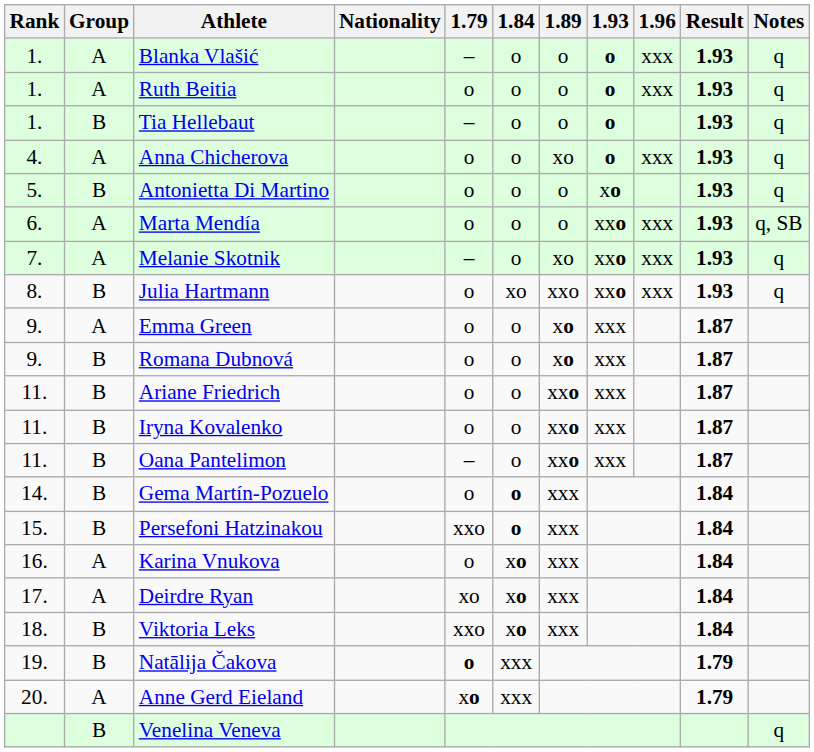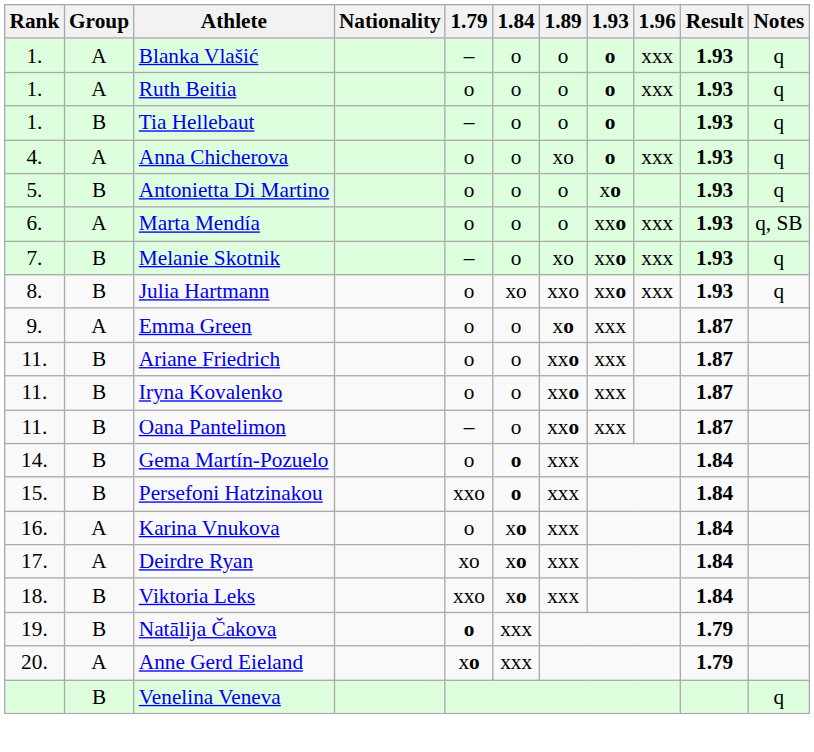Melanie Skotnik | Group: A -> B
- row: 9. | B | Romana Dubnová | o | o | xo | xxx | 1.87
